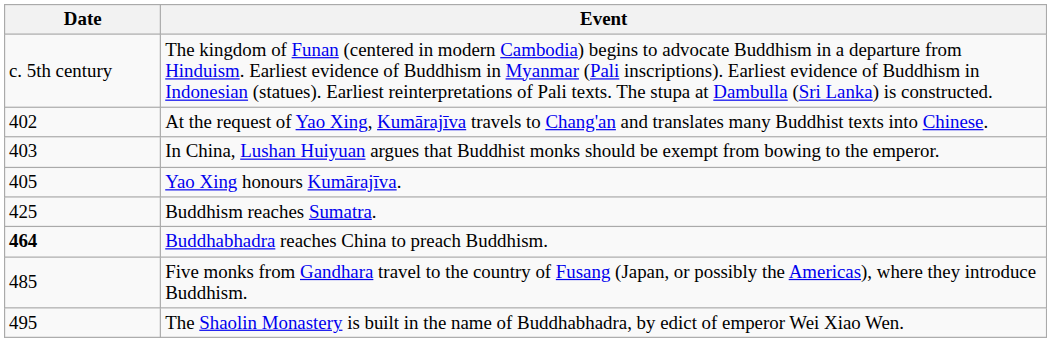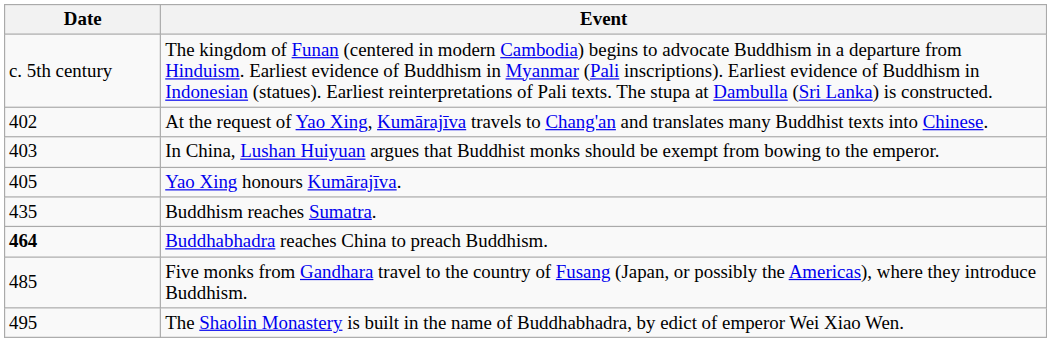Buddhism reaches Sumatra. | Date: 425 -> 435
